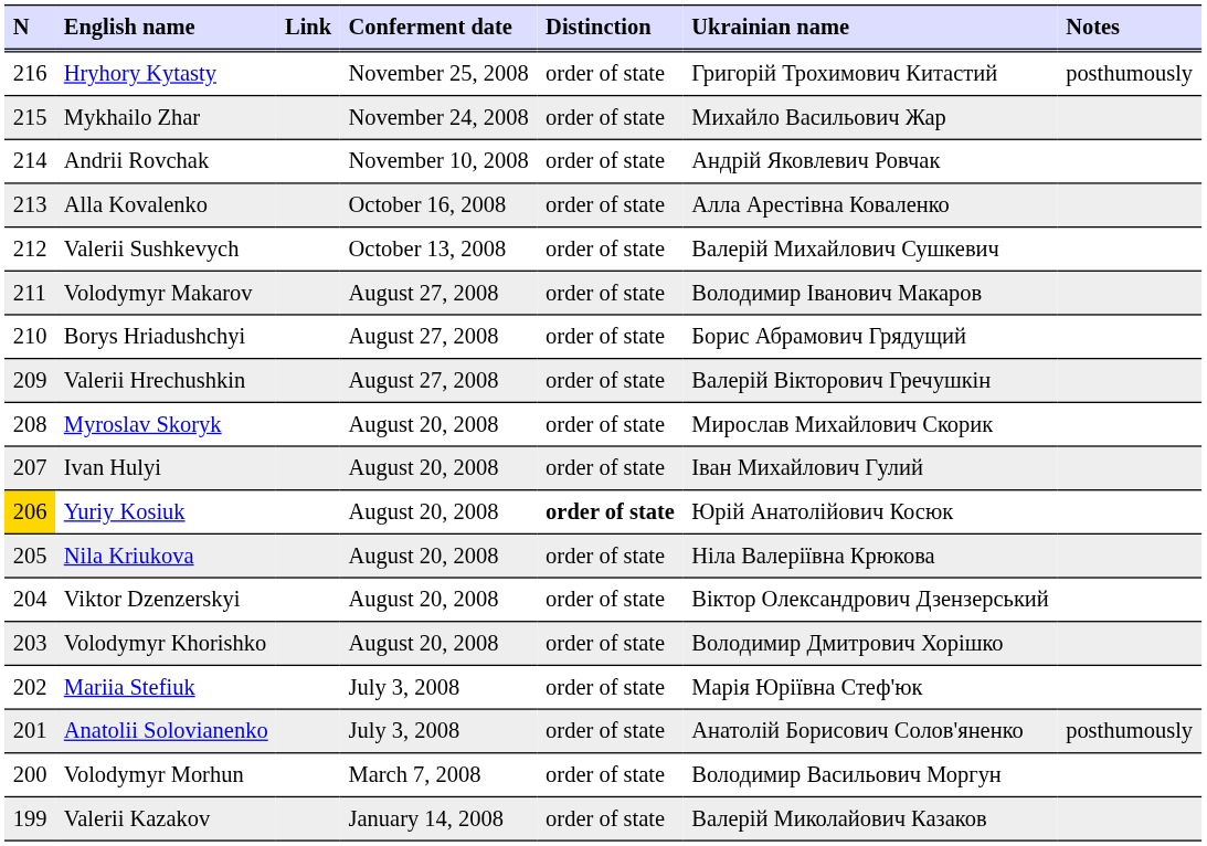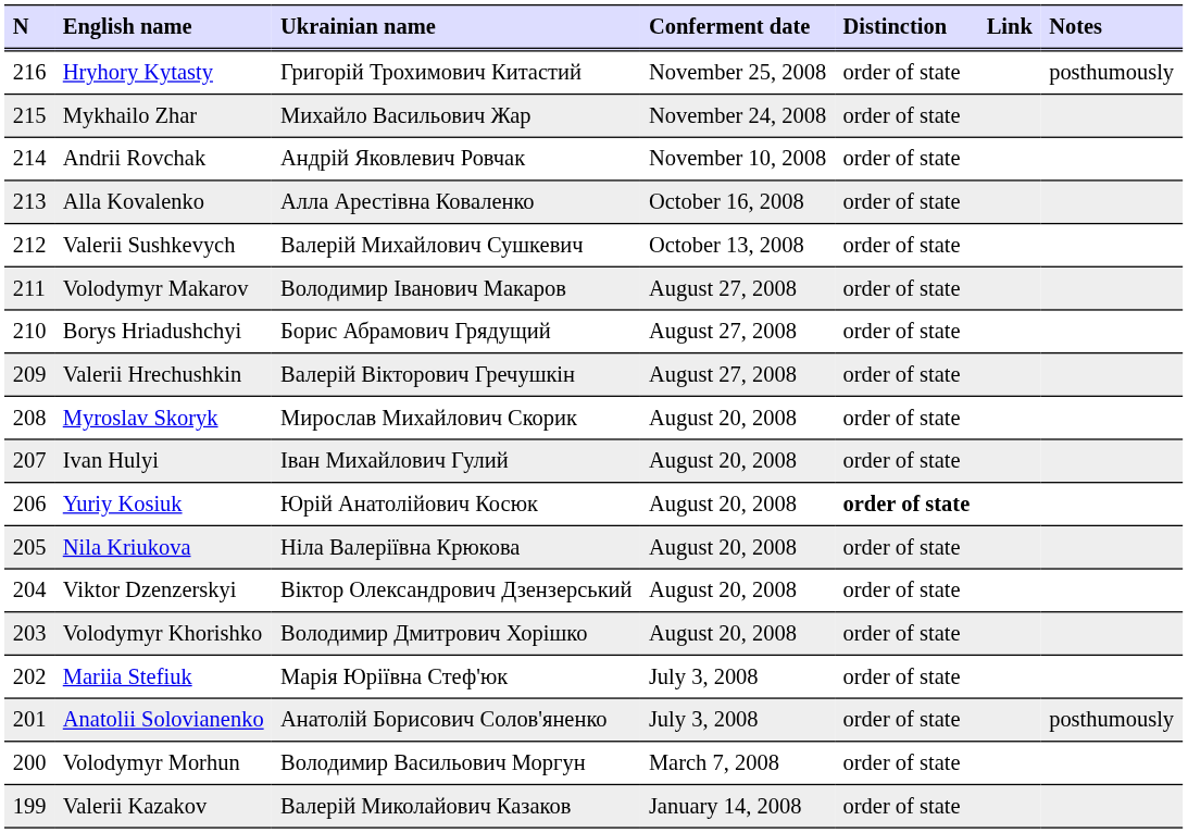columns swapped: Ukrainian name <-> Link
Yuriy Kosiuk | N: gold background -> no background
